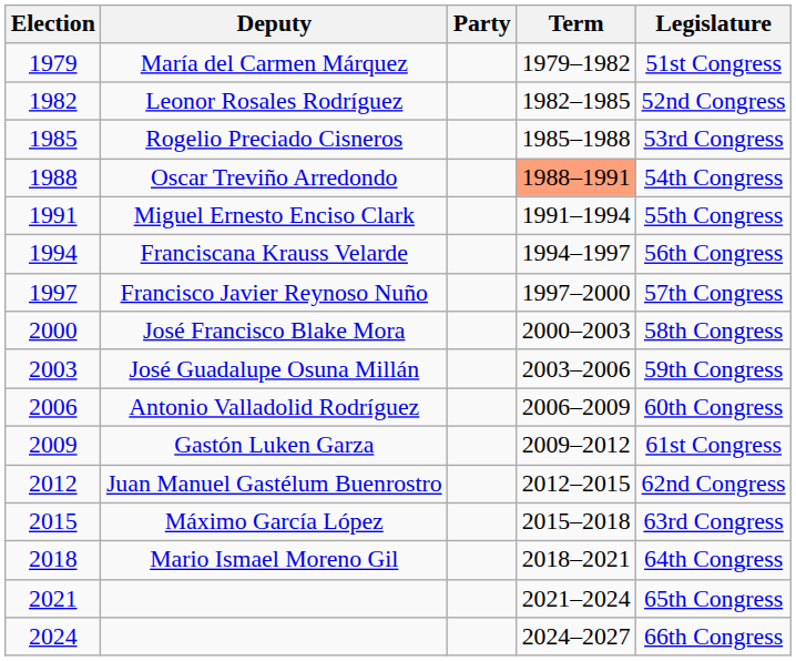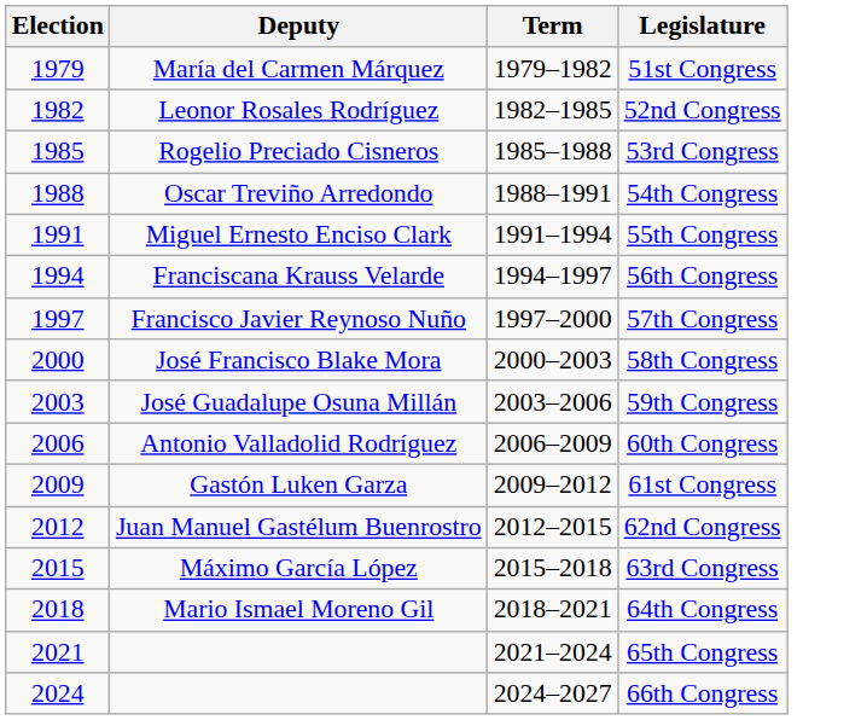- column: Party
Oscar Treviño Arredondo | Term: lightsalmon background -> no background
